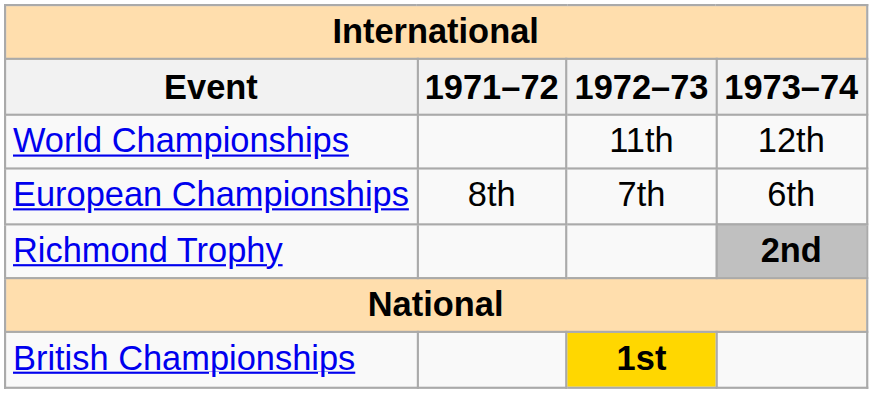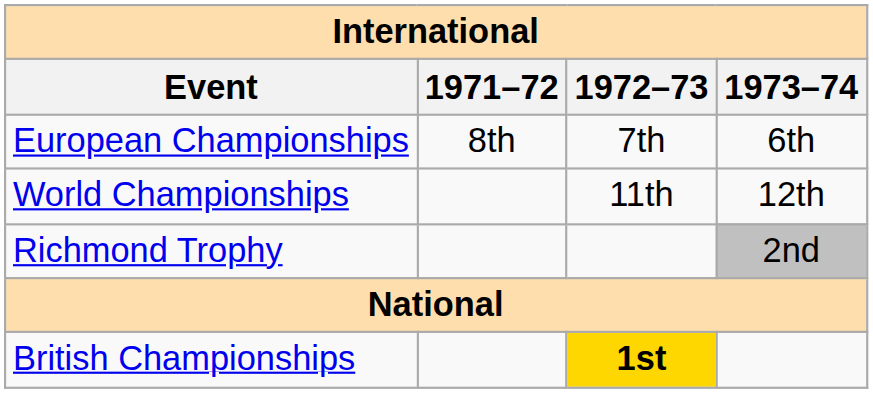rows swapped: World Championships <-> European Championships
Richmond Trophy | 1973–74: bold -> normal
